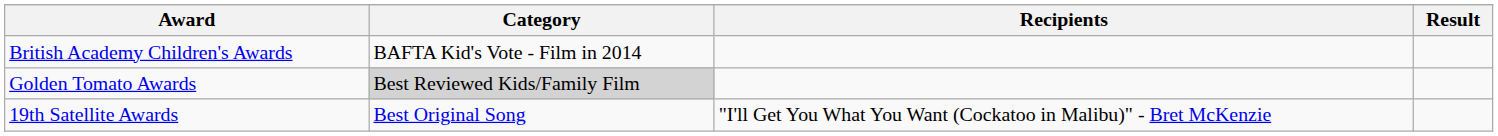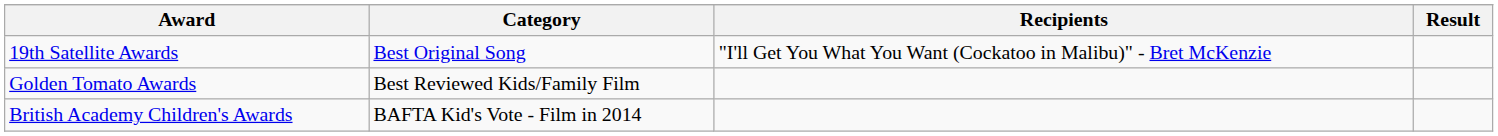rows swapped: British Academy Children's Awards <-> 19th Satellite Awards
Golden Tomato Awards | Category: lightgrey background -> no background
